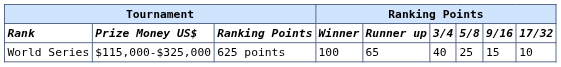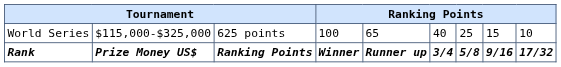rows swapped: Rank <-> World Series
